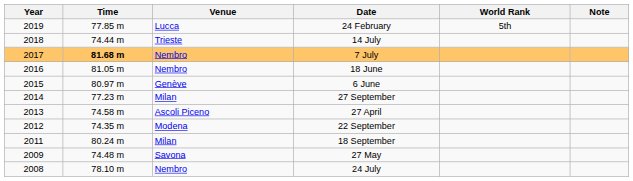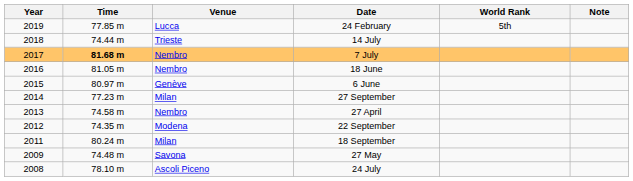27 April | Venue: Ascoli Piceno -> Nembro
24 July | Venue: Nembro -> Ascoli Piceno
